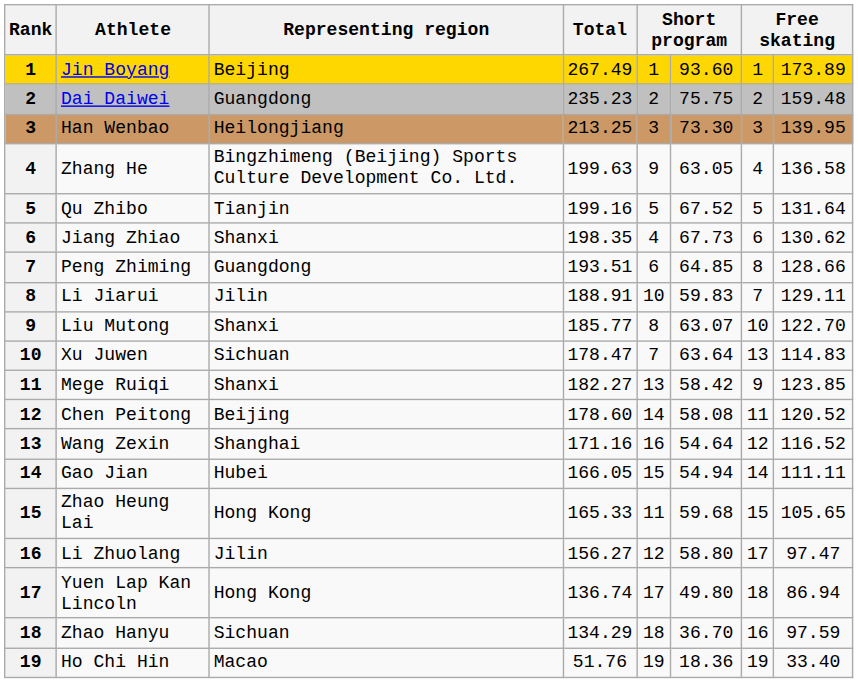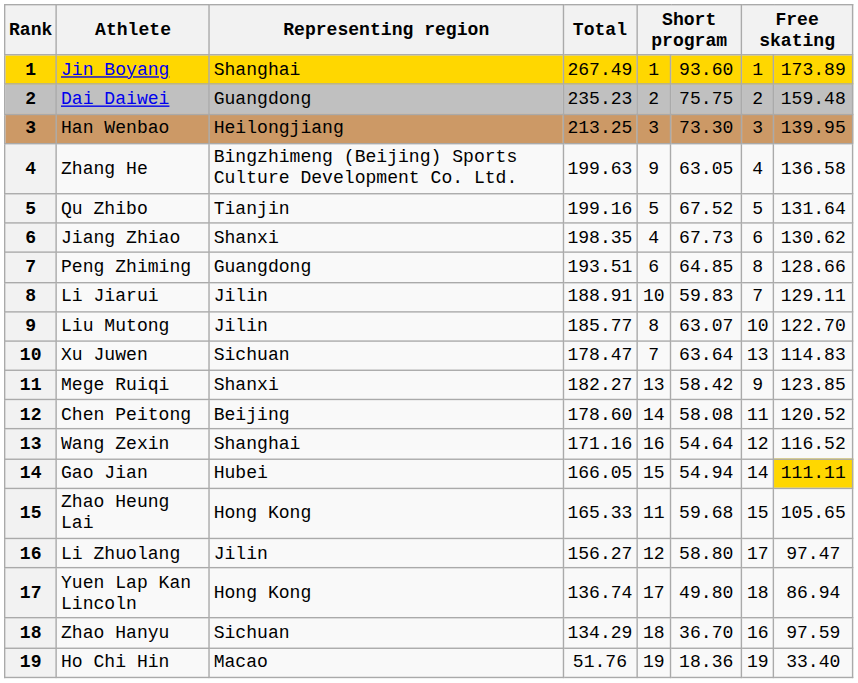Jin Boyang | Representing region: Beijing -> Shanghai
Liu Mutong | Representing region: Shanxi -> Jilin
Gao Jian | column 8: no background -> gold background
